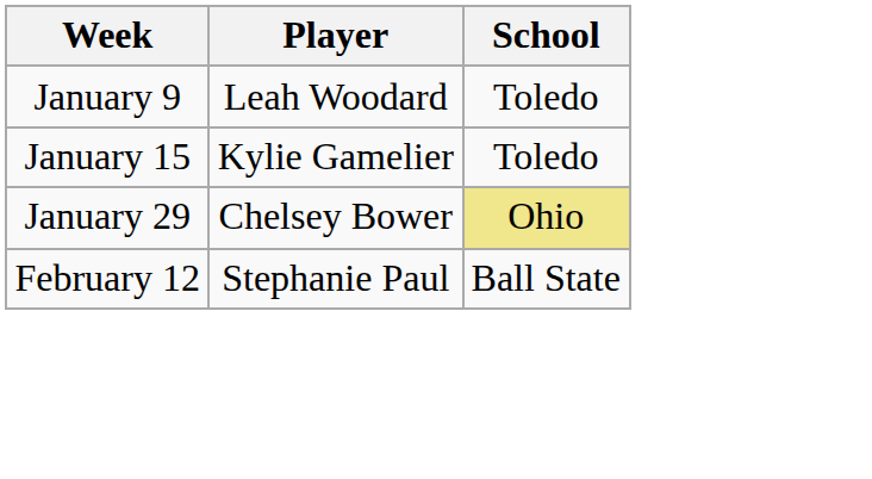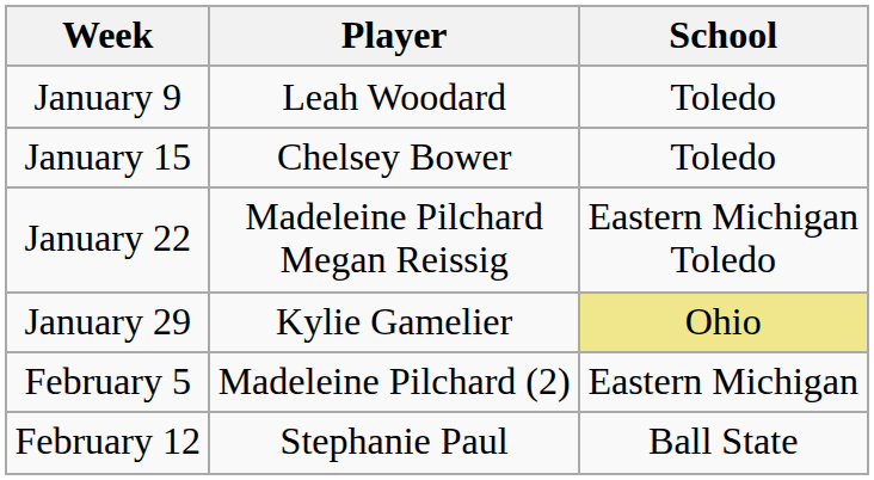January 15 | Player: Kylie Gamelier -> Chelsey Bower
+ row: January 22 | Madeleine Pilchard Megan Reissig | Eastern Michigan Toledo
January 29 | Player: Chelsey Bower -> Kylie Gamelier
+ row: February 5 | Madeleine Pilchard (2) | Eastern Michigan
